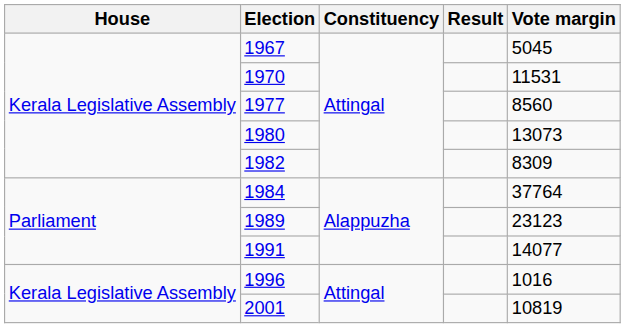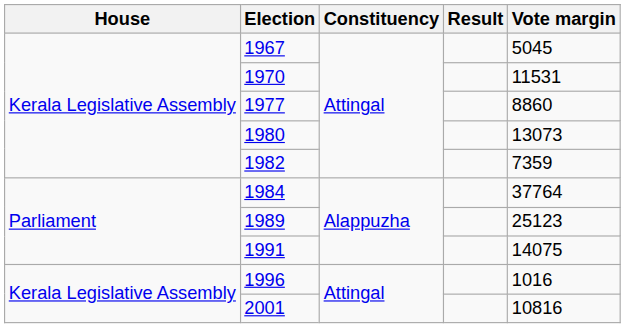1977 | Vote margin: 8560 -> 8860
1982 | Vote margin: 8309 -> 7359
1989 | Vote margin: 23123 -> 25123
1991 | Vote margin: 14077 -> 14075
2001 | Vote margin: 10819 -> 10816
